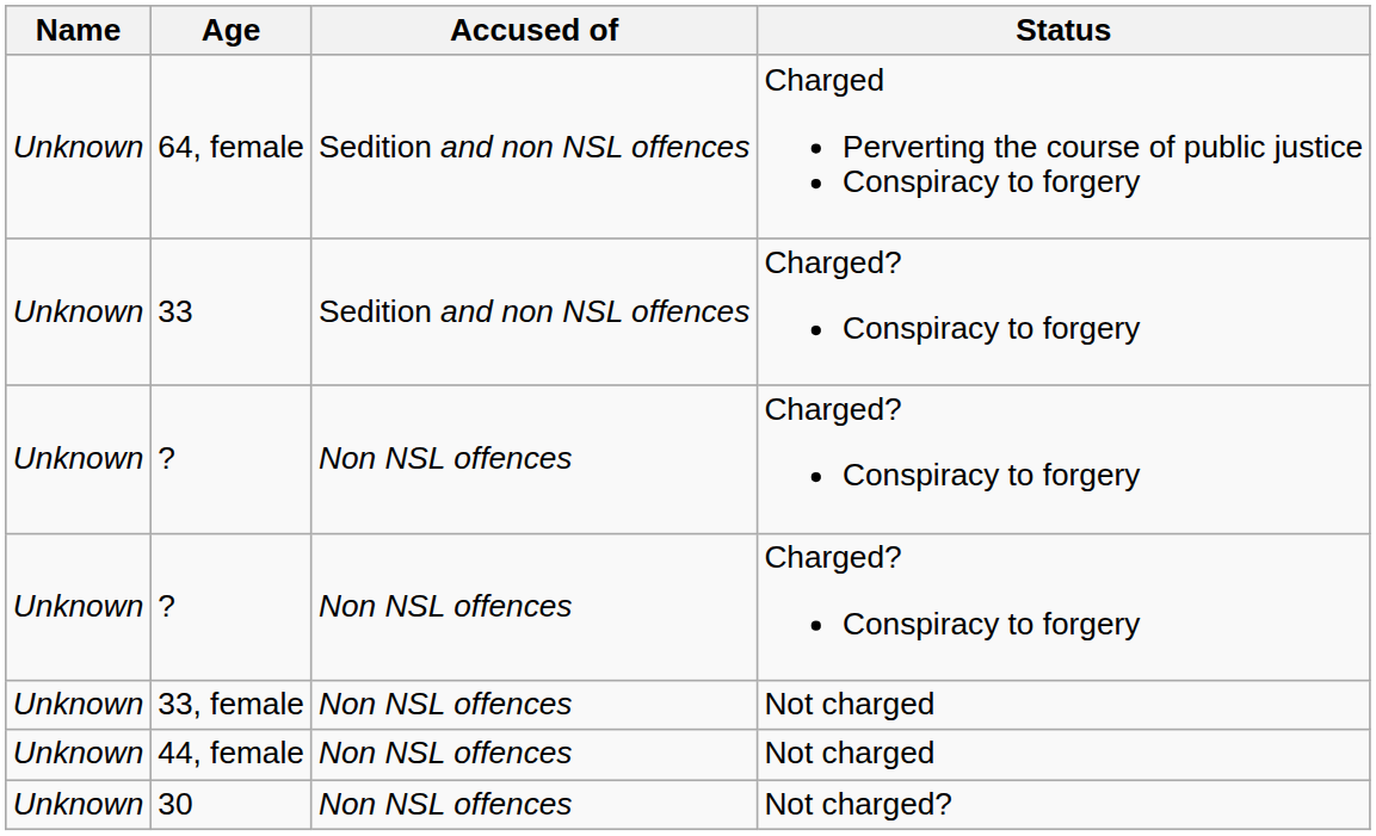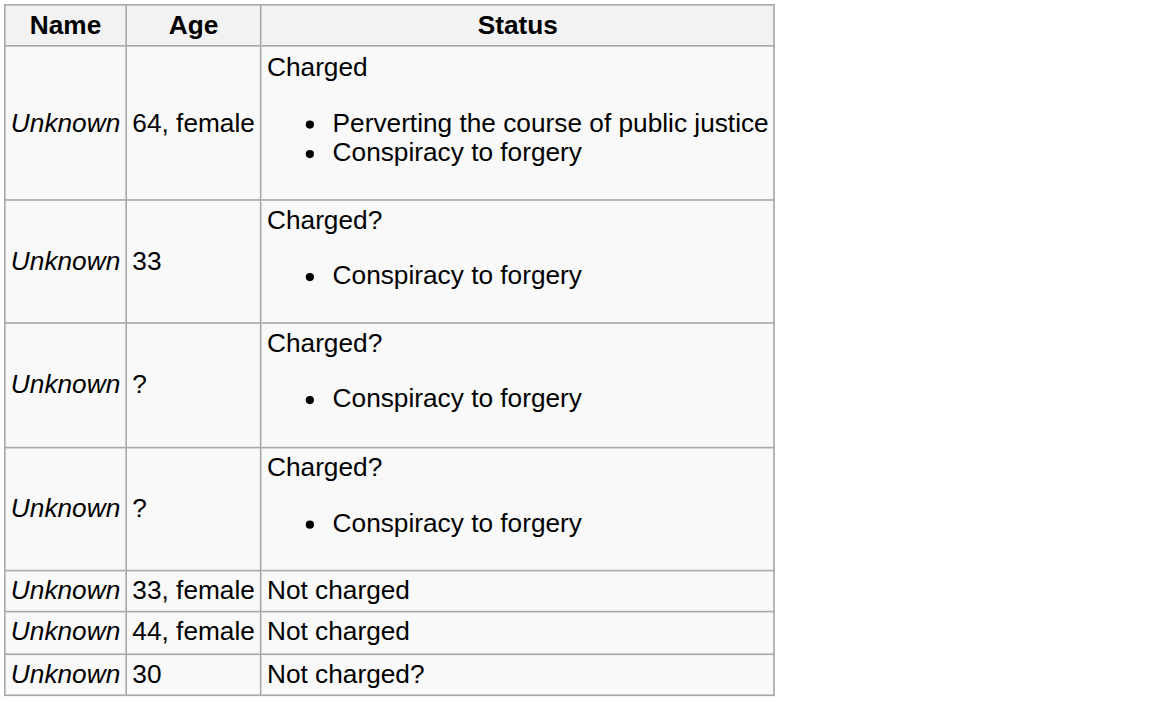- column: Accused of | Sedition and non NSL offences | Sedition and non NSL offences | Non NSL offences | Non NSL offences | Non NSL offences | Non NSL offences | Non NSL offences
